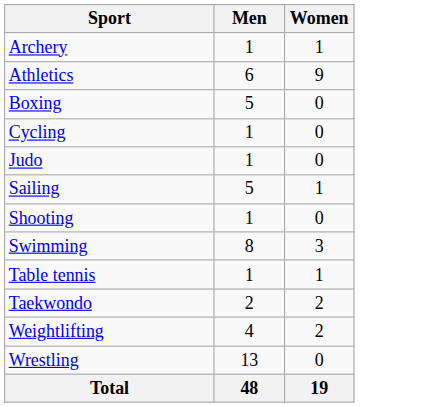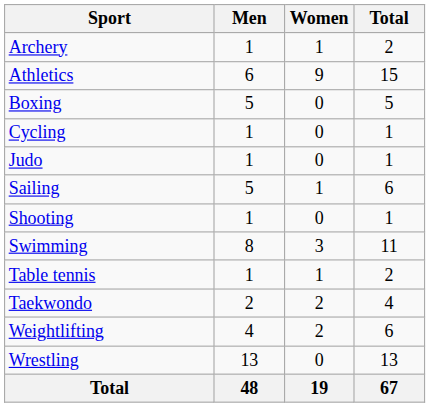+ column: Total | 2 | 15 | 5 | 1 | 1 | 6 | 1 | 11 | 2 | 4 | 6 | 13 | 67
